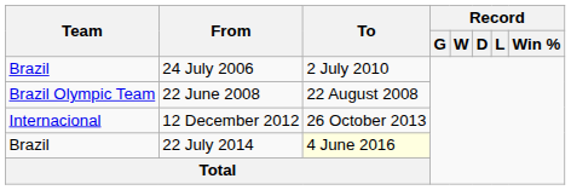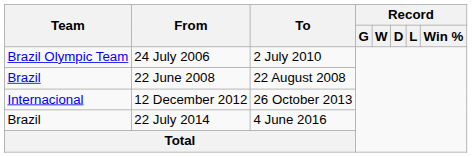24 July 2006 | Team: Brazil -> Brazil Olympic Team
22 June 2008 | Team: Brazil Olympic Team -> Brazil
22 July 2014 | To: lightyellow background -> no background
